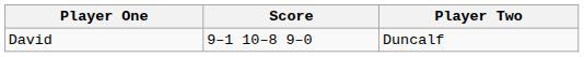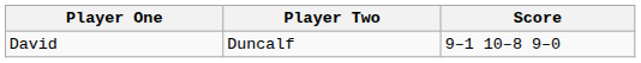columns swapped: Player Two <-> Score
